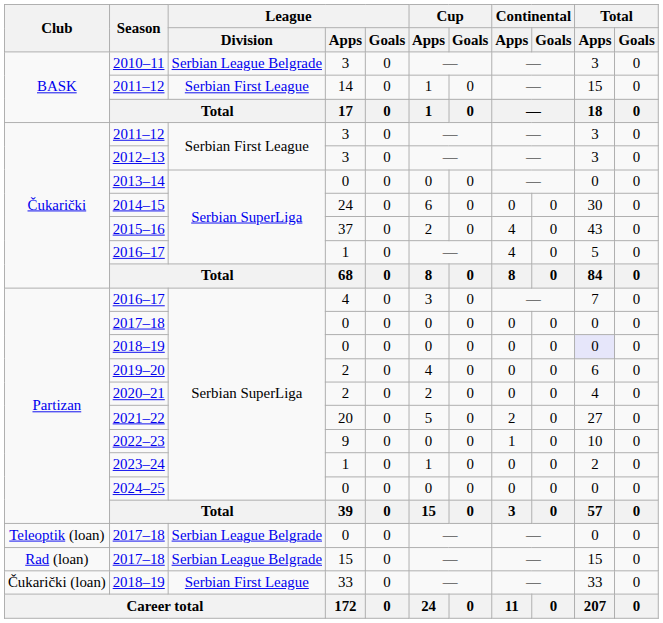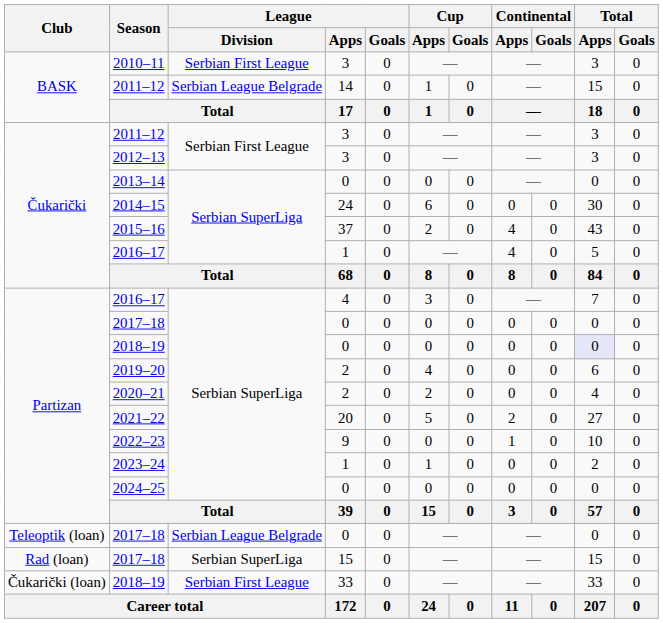2010–11 | League / Division: Serbian League Belgrade -> Serbian First League
BASK / 2011–12 | League / Division: Serbian First League -> Serbian League Belgrade
Rad (loan) / 2017–18 | League / Division: Serbian League Belgrade -> Serbian SuperLiga
